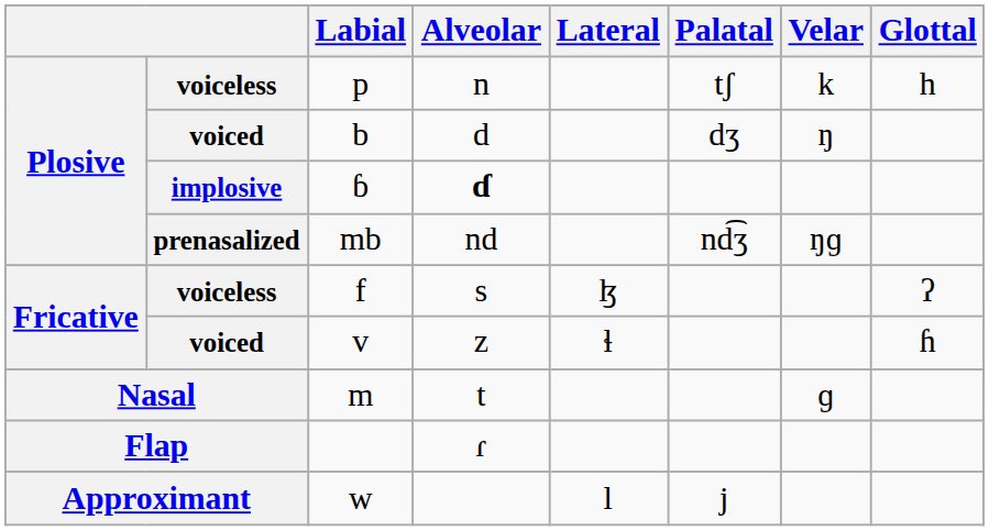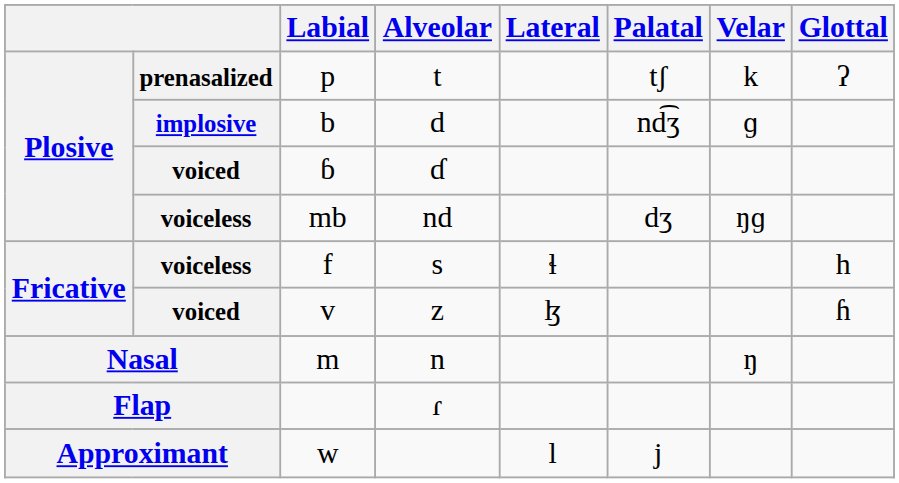p | column 2: voiceless -> prenasalized
p | Alveolar: n -> t
p | Glottal: h -> ʔ
b | column 2: voiced -> implosive
b | Palatal: dʒ -> nd͡ʒ
b | Velar: ŋ -> ɡ
ɓ | column 2: implosive -> voiced
ɓ | Alveolar: bold -> normal
mb | column 2: prenasalized -> voiceless
mb | Palatal: nd͡ʒ -> dʒ
f | Lateral: ɮ -> ɬ
f | Glottal: ʔ -> h
v | Lateral: ɬ -> ɮ
m | Alveolar: t -> n
m | Velar: ɡ -> ŋ
